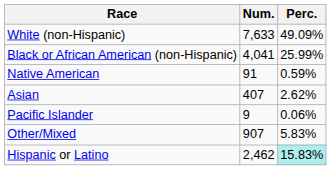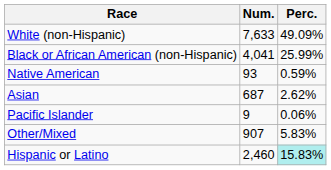Native American | Num.: 91 -> 93
Asian | Num.: 407 -> 687
Hispanic or Latino | Num.: 2,462 -> 2,460
